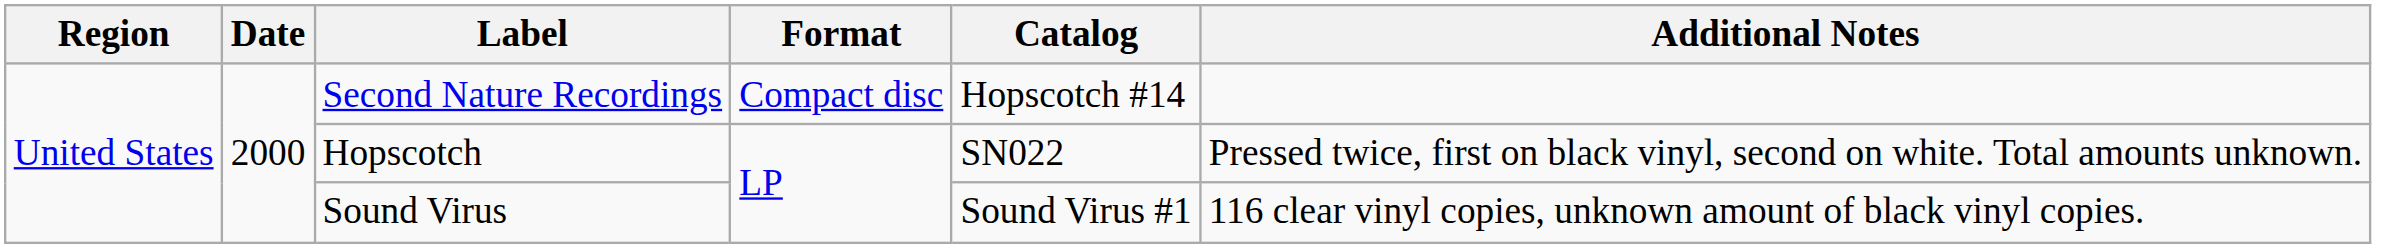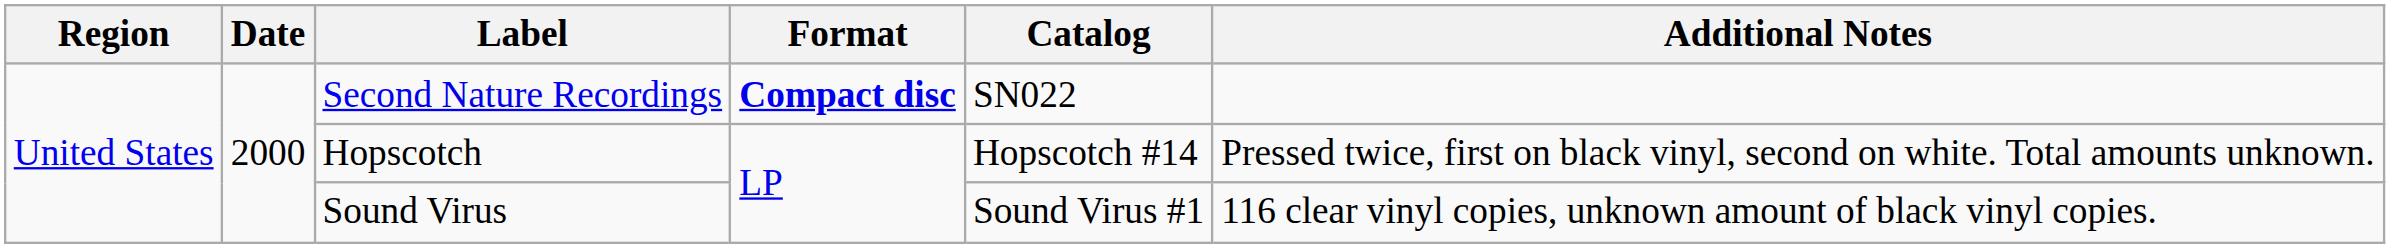Second Nature Recordings | Format: normal -> bold
Second Nature Recordings | Catalog: Hopscotch #14 -> SN022
Hopscotch | Catalog: SN022 -> Hopscotch #14
